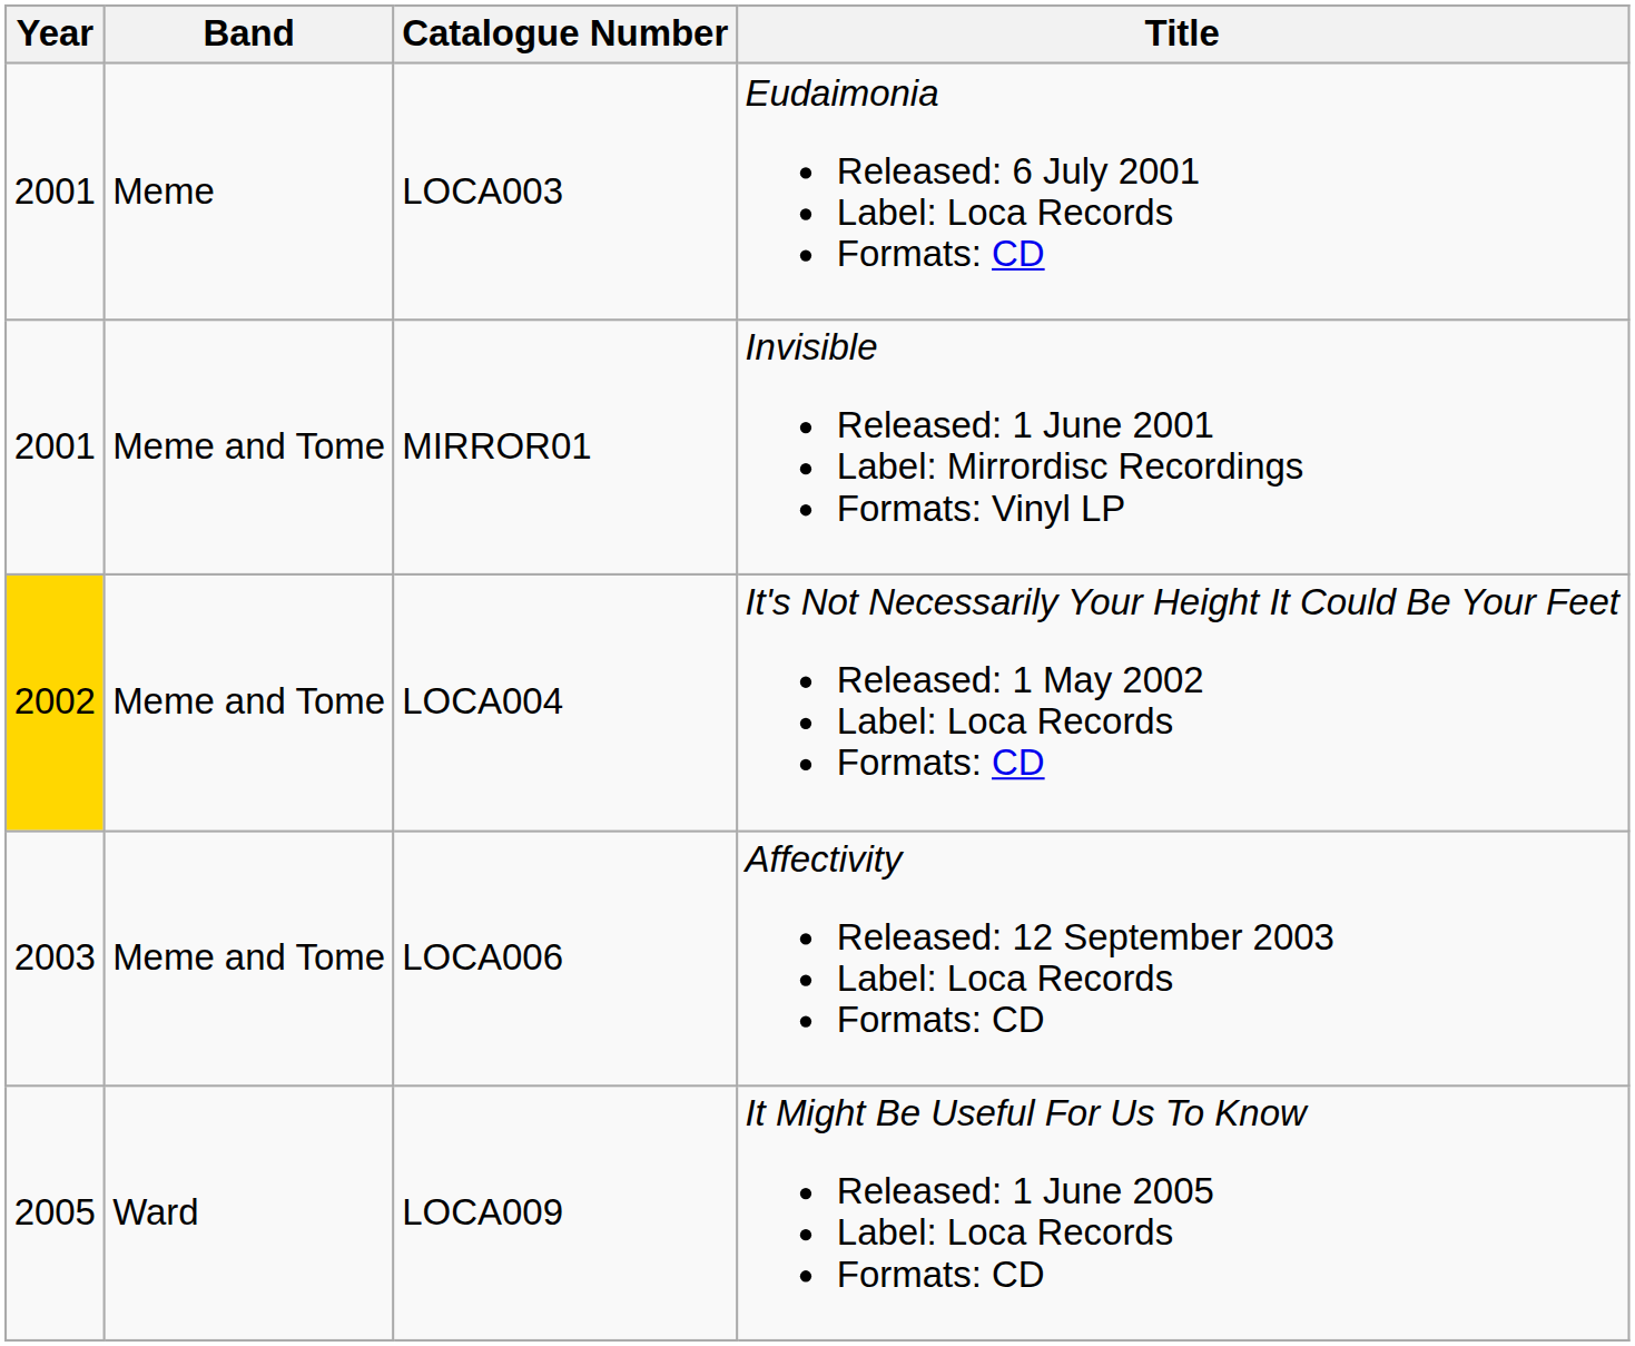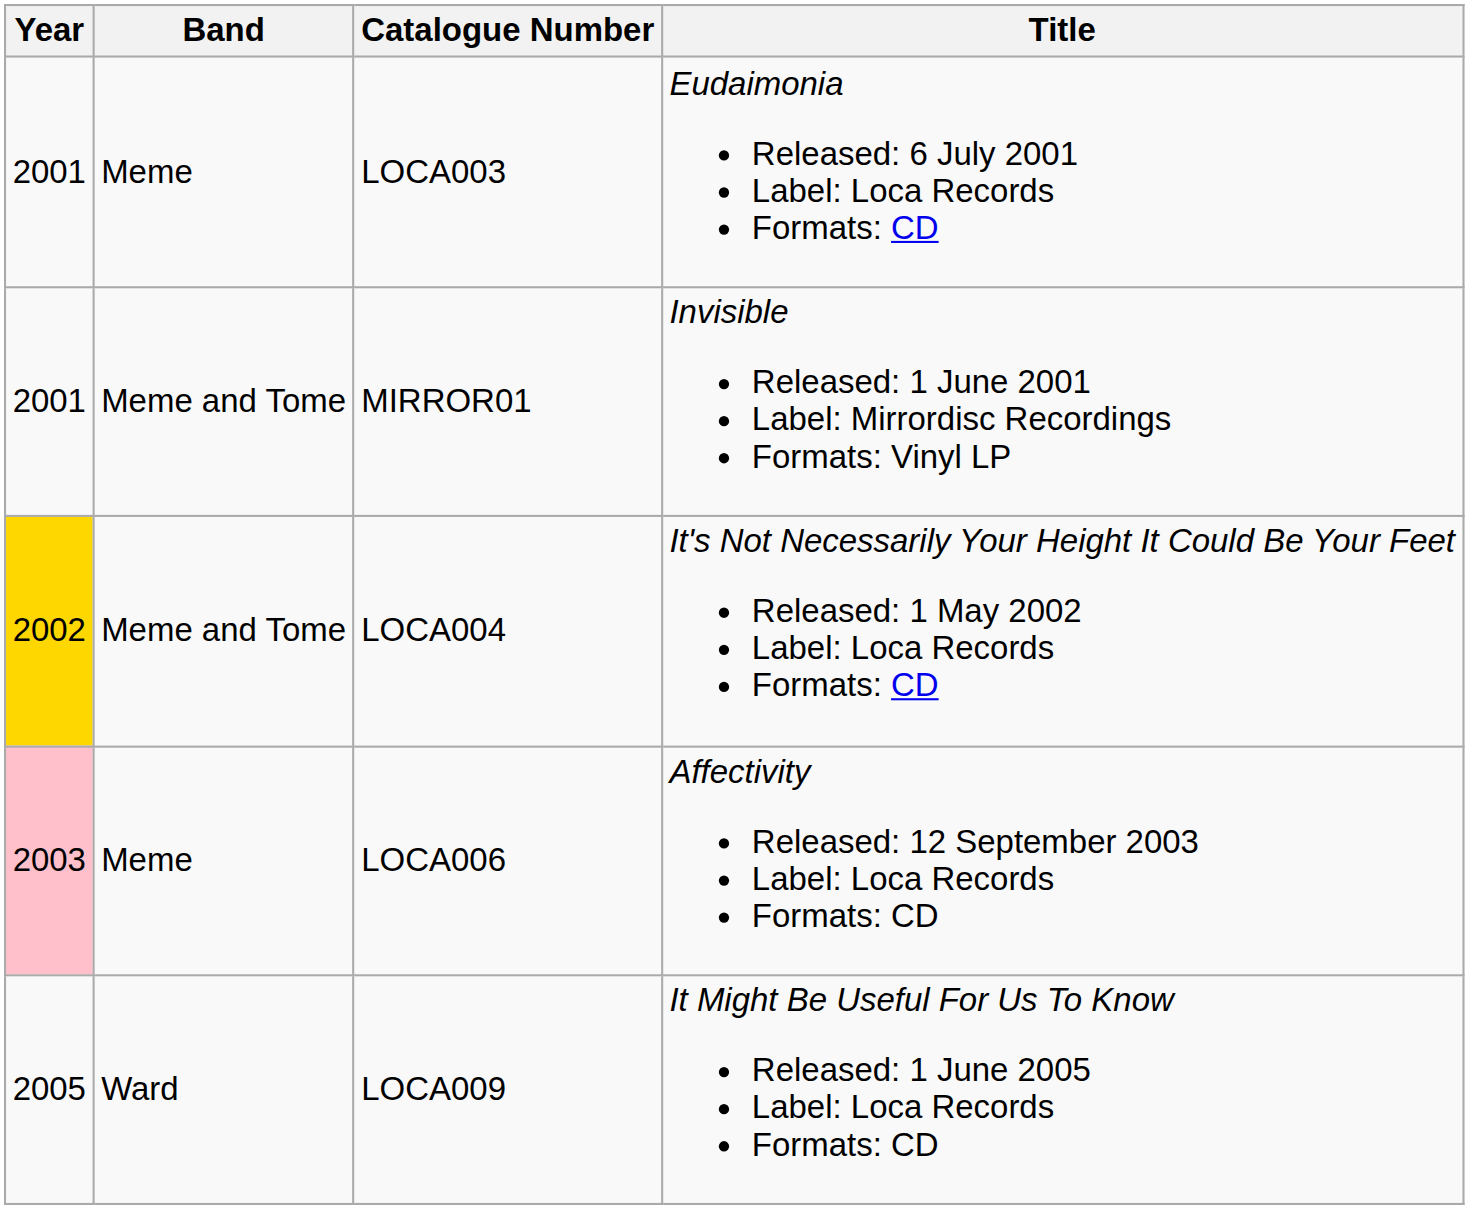LOCA006 | Year: no background -> pink background
LOCA006 | Band: Meme and Tome -> Meme
